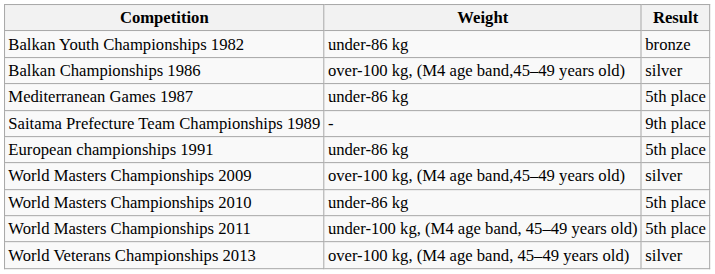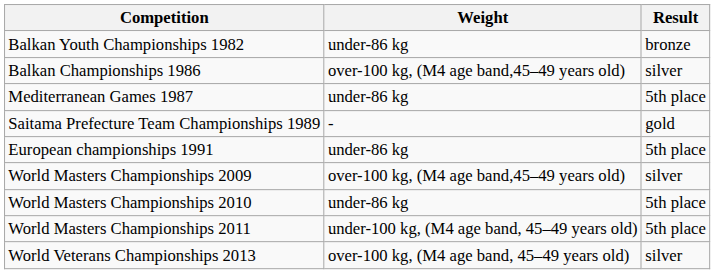Saitama Prefecture Team Championships 1989 | Result: 9th place -> gold
